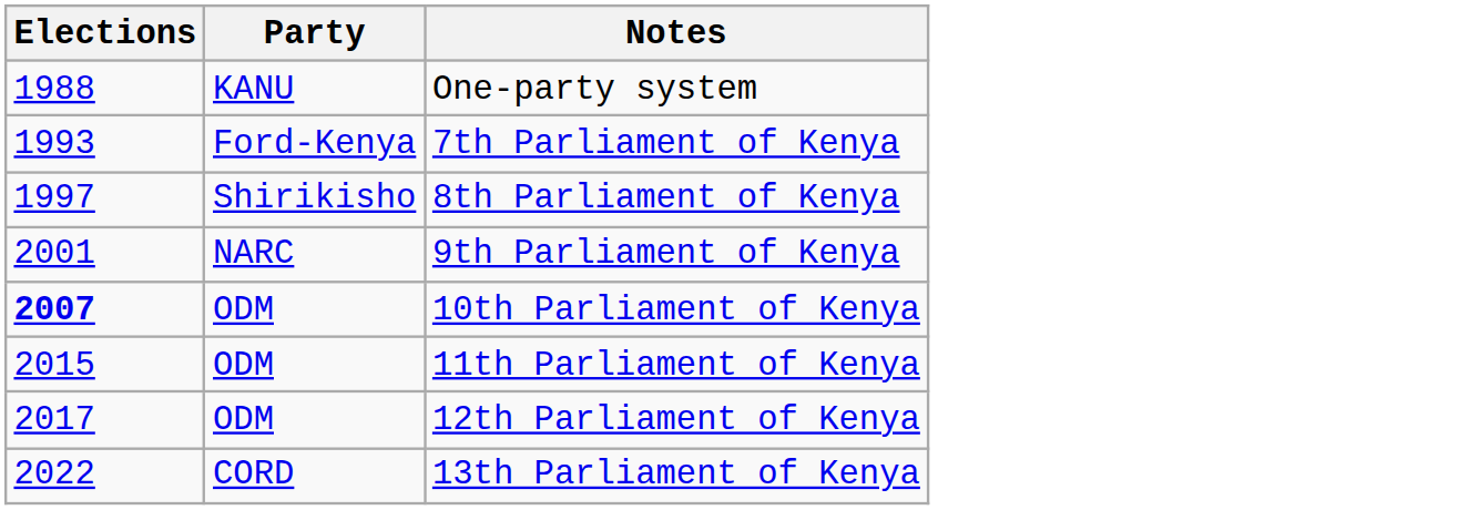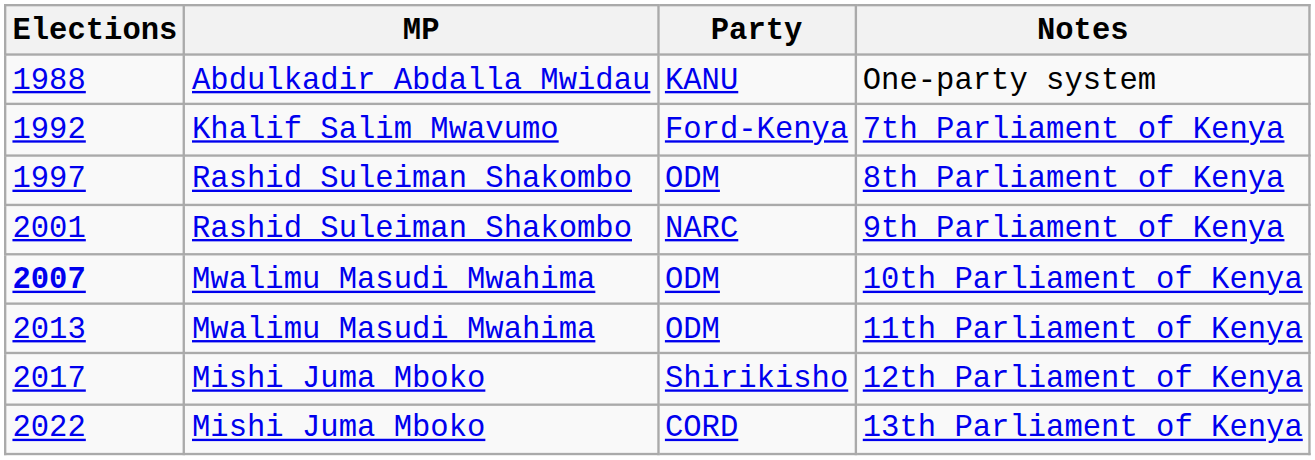+ column: MP | Abdulkadir Abdalla Mwidau | Khalif Salim Mwavumo | Rashid Suleiman Shakombo | Rashid Suleiman Shakombo | Mwalimu Masudi Mwahima | Mwalimu Masudi Mwahima | Mishi Juma Mboko | Mishi Juma Mboko
7th Parliament of Kenya | Elections: 1993 -> 1992
8th Parliament of Kenya | Party: Shirikisho -> ODM
11th Parliament of Kenya | Elections: 2015 -> 2013
12th Parliament of Kenya | Party: ODM -> Shirikisho
